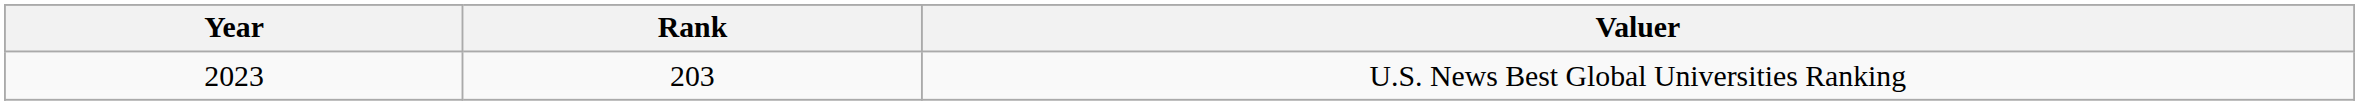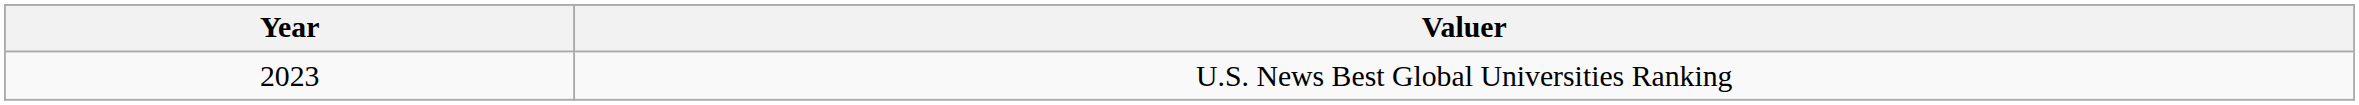- column: Rank | 203
